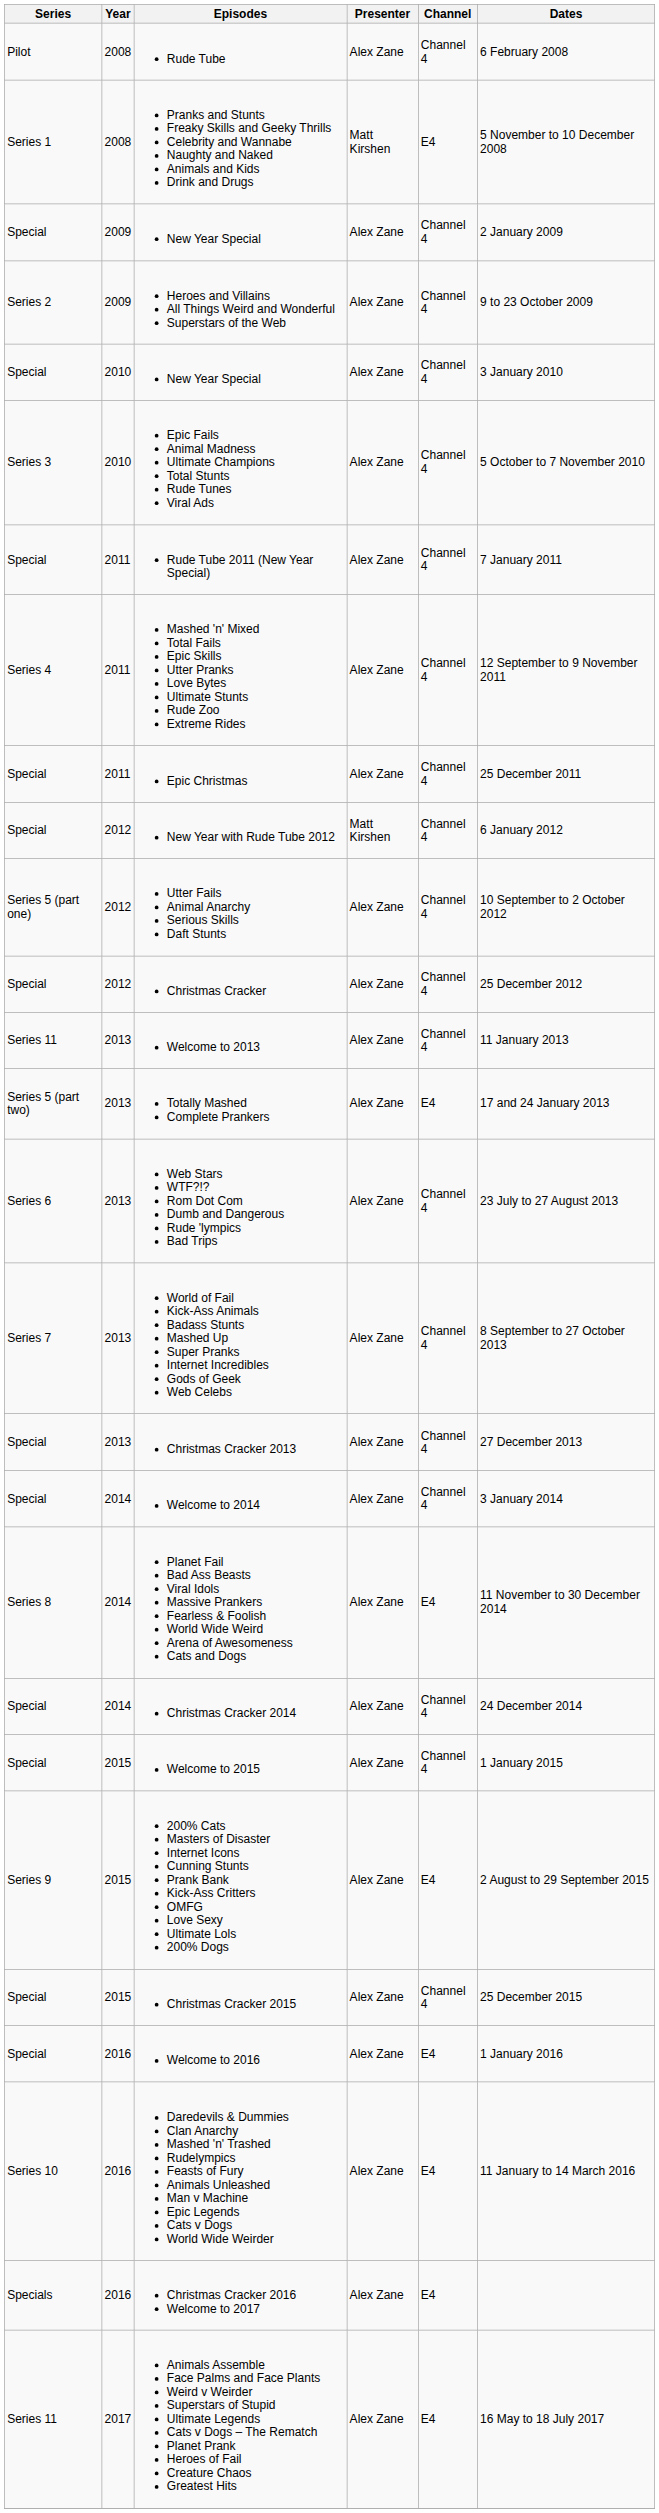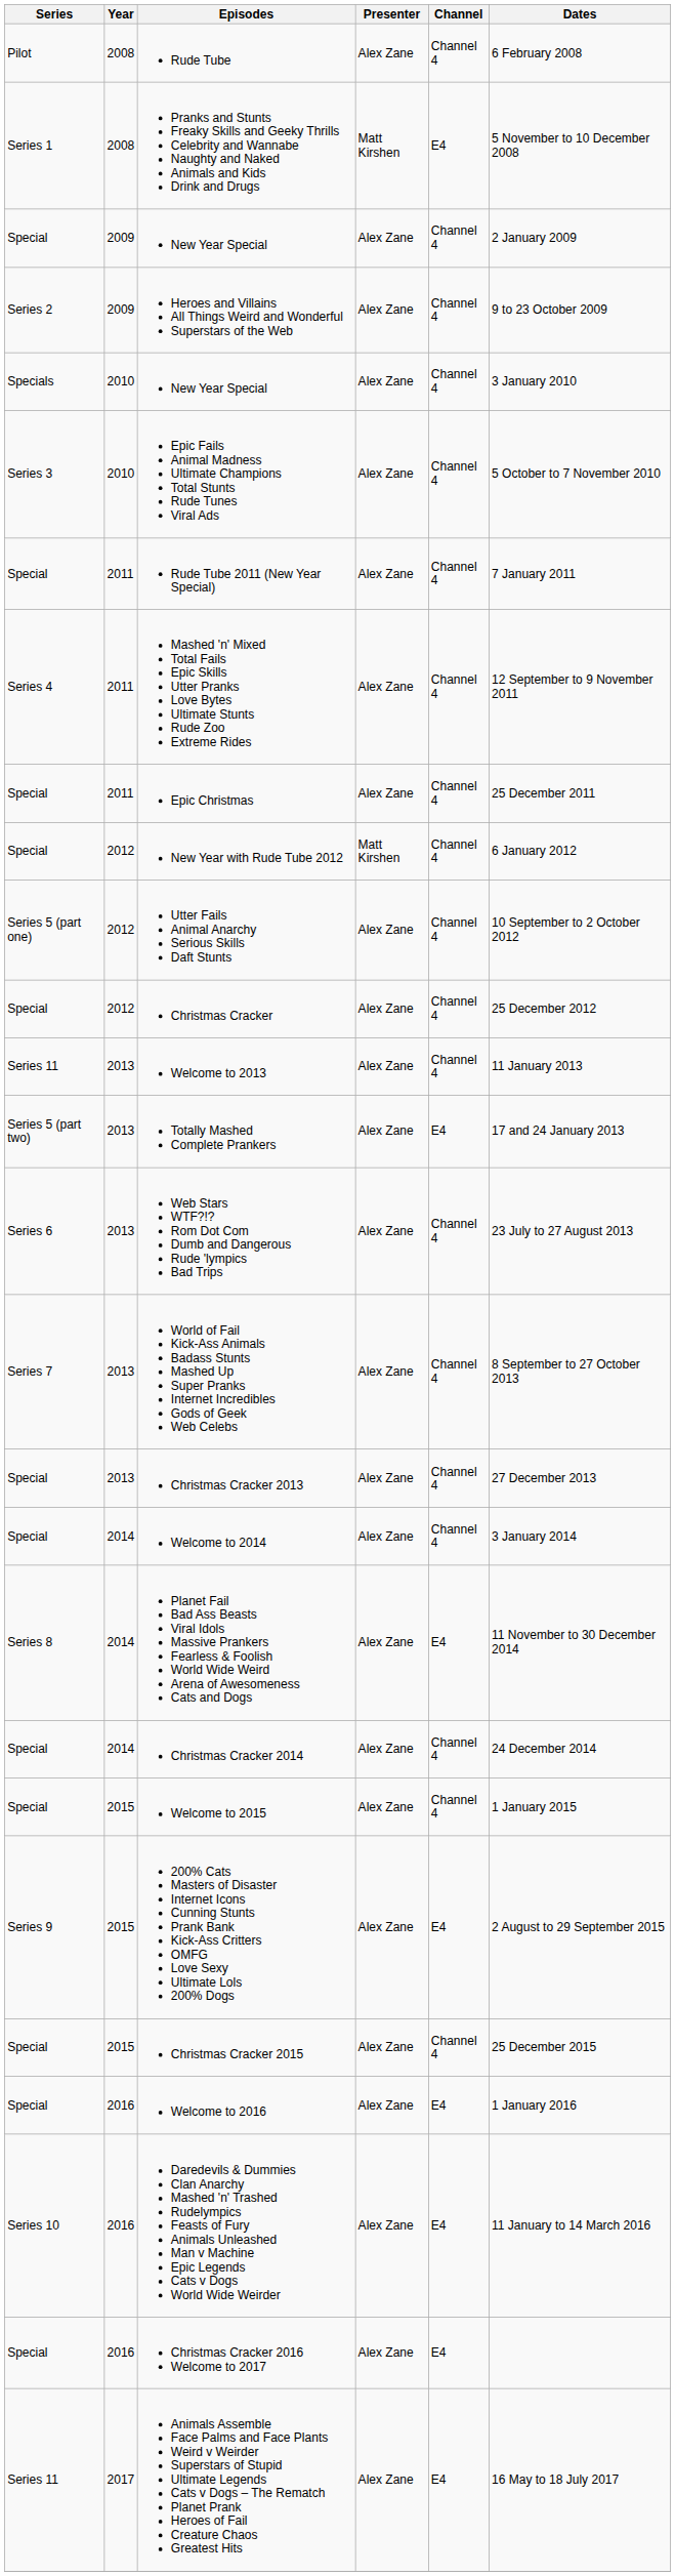2010 / New Year Special | Series: Special -> Specials
Christmas Cracker 2016 Welcome to 2017 | Series: Specials -> Special
